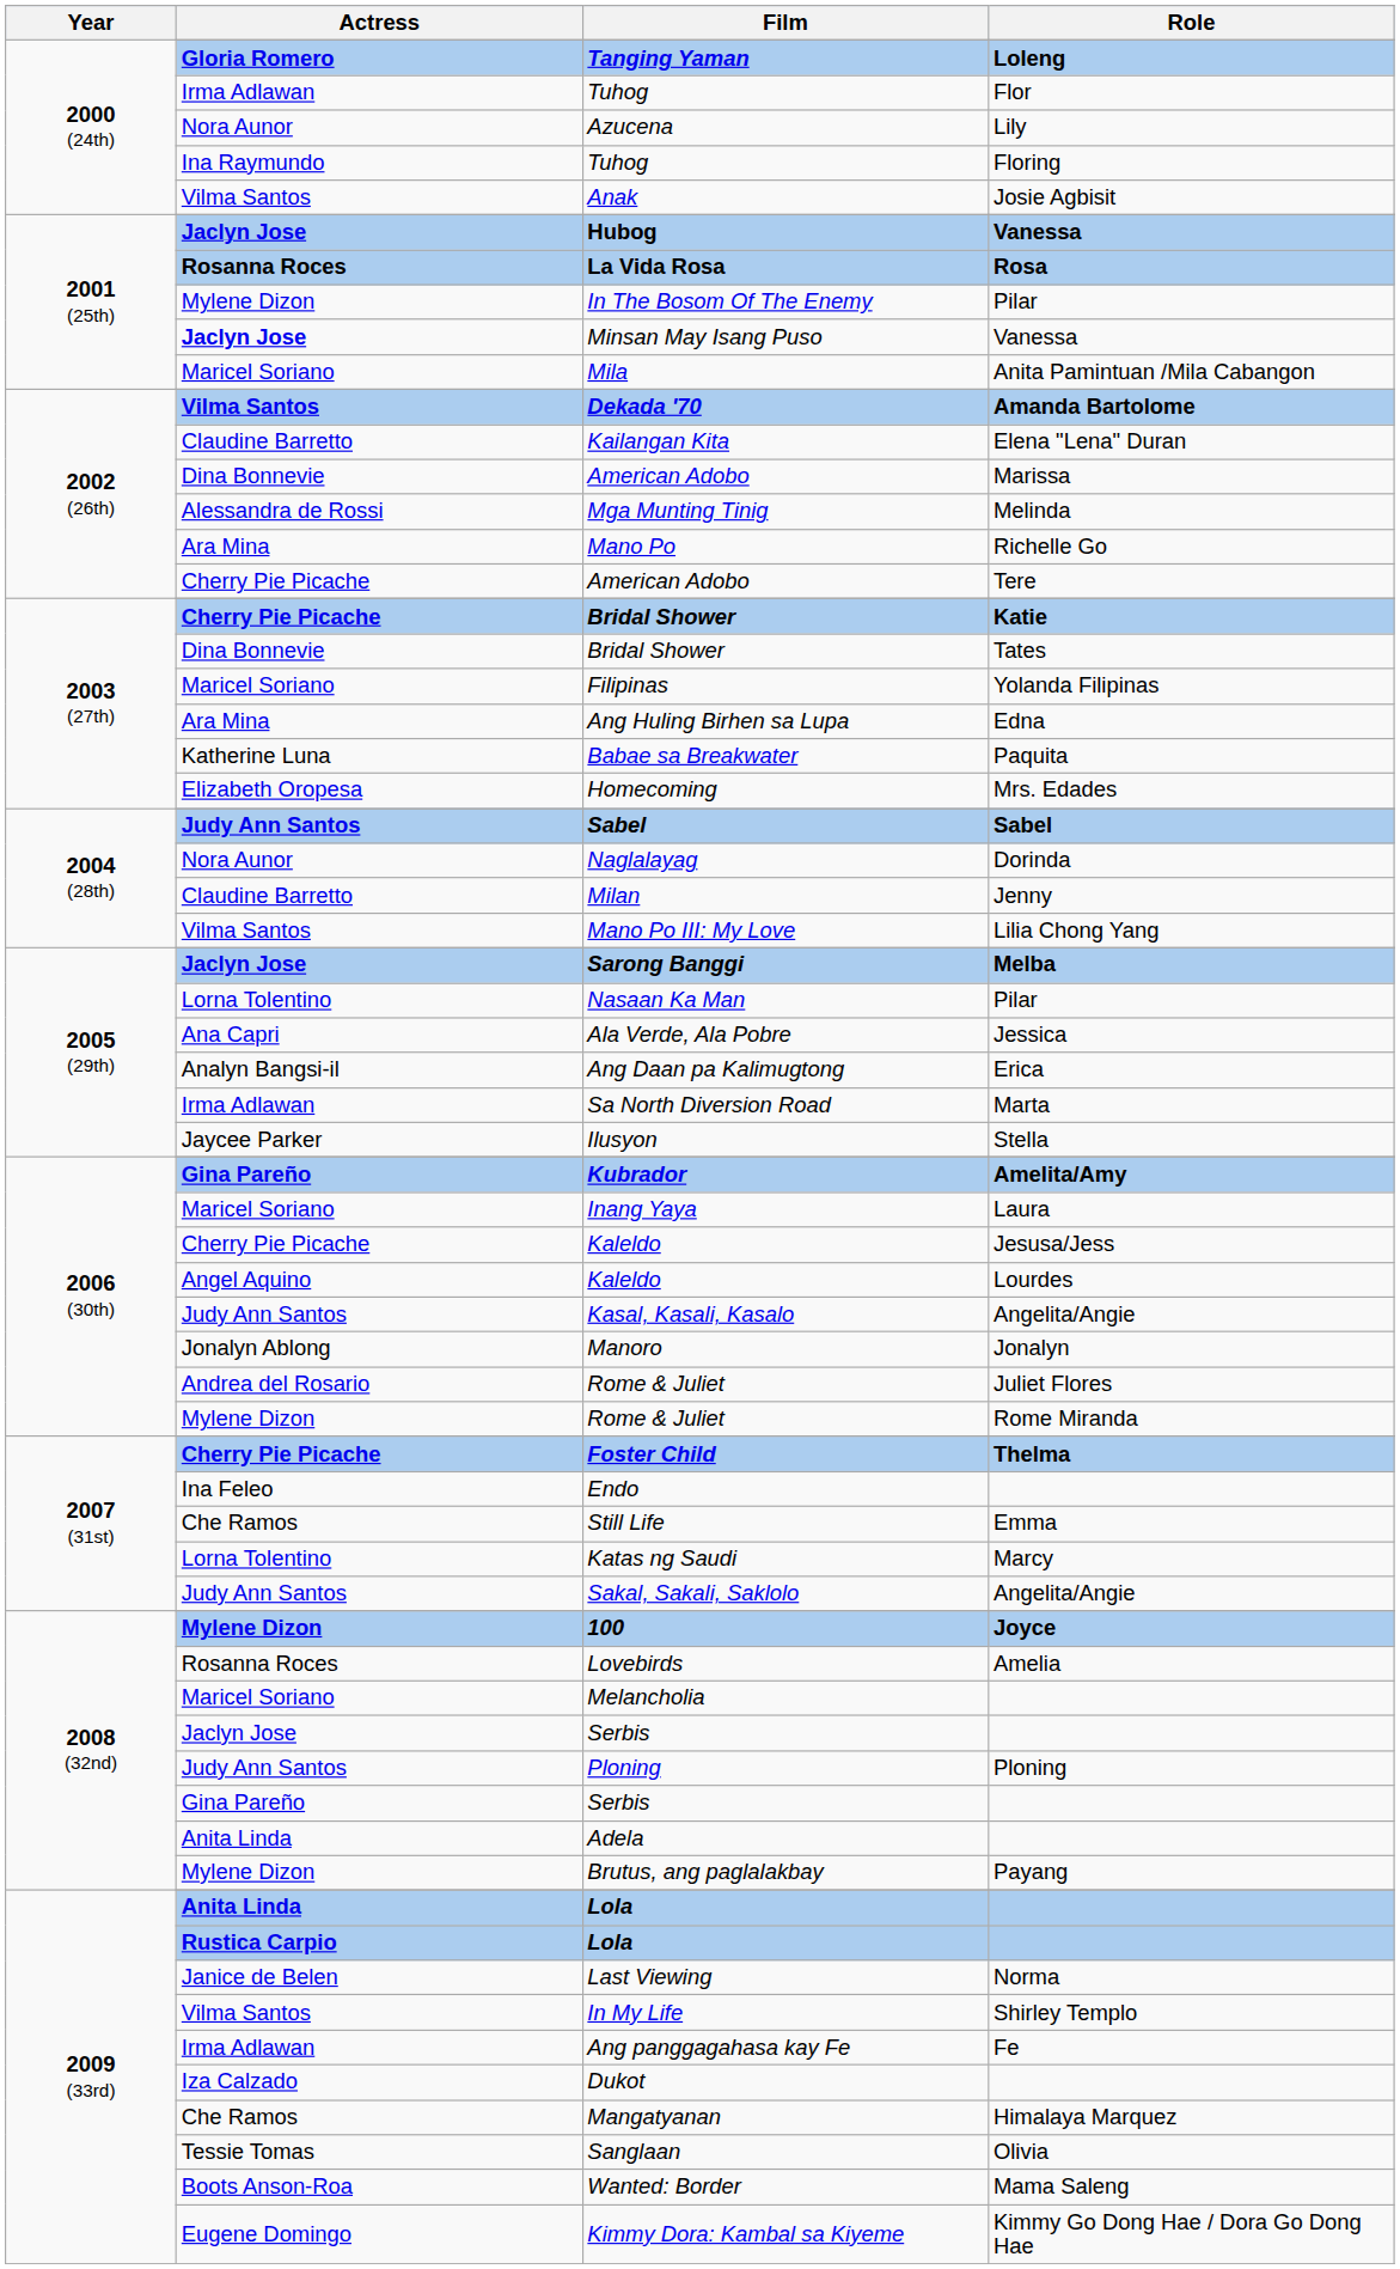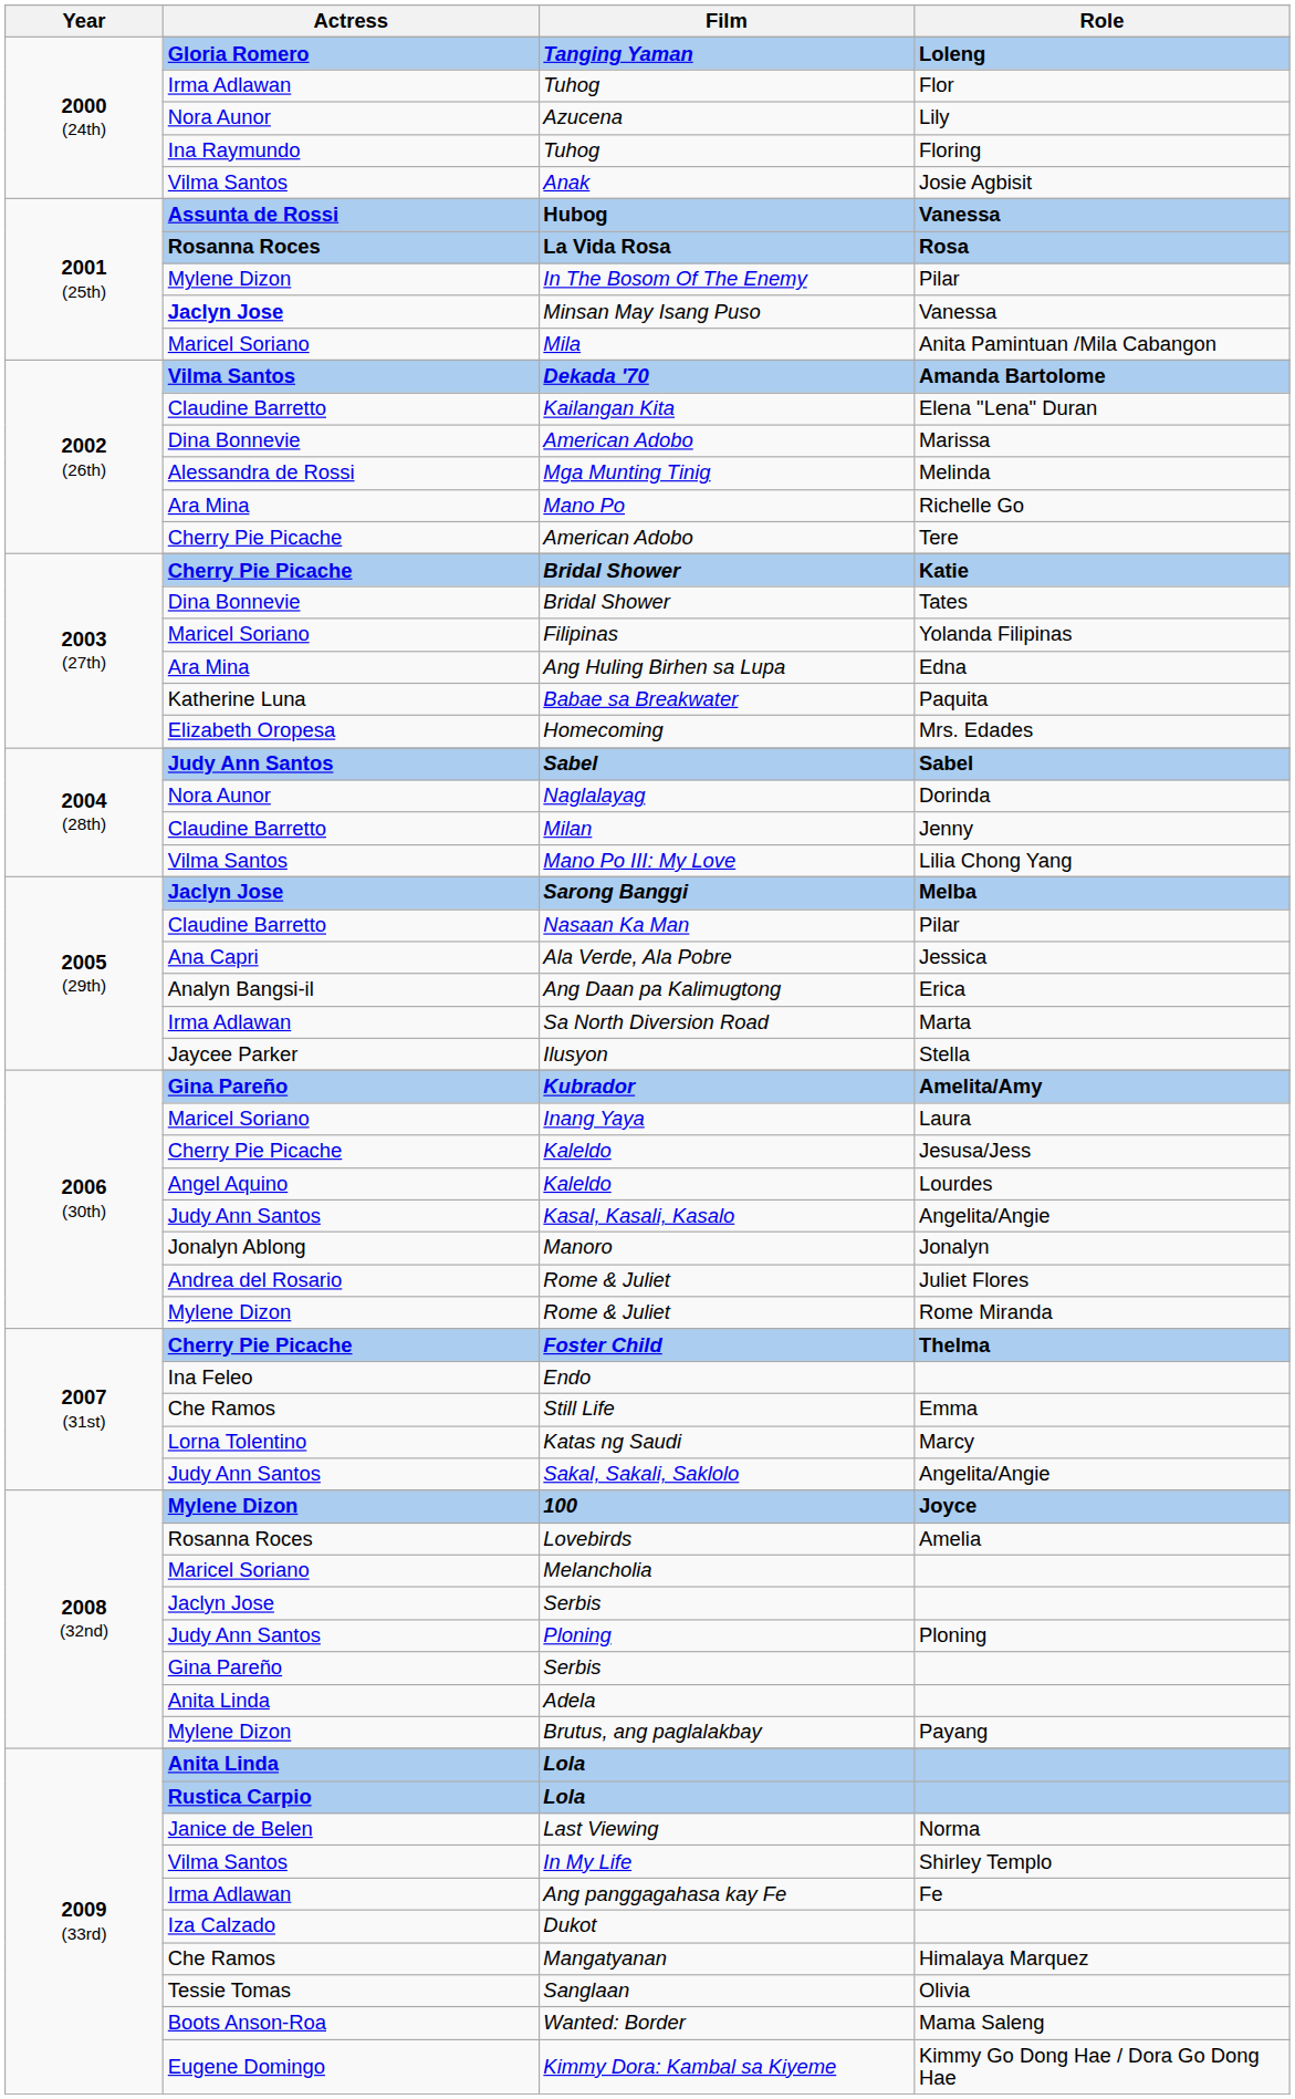Hubog | Actress: Jaclyn Jose -> Assunta de Rossi
Nasaan Ka Man | Actress: Lorna Tolentino -> Claudine Barretto
